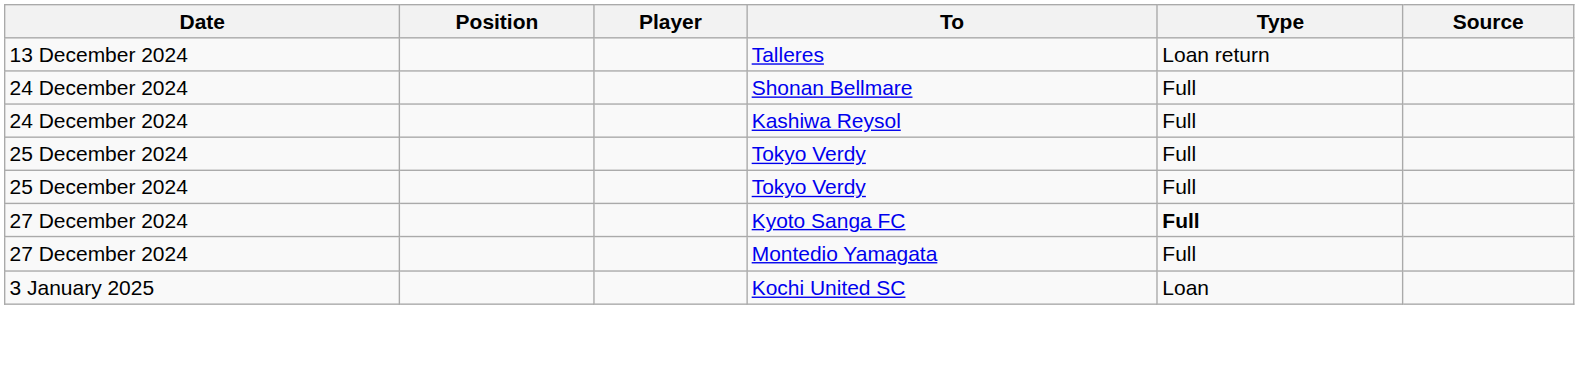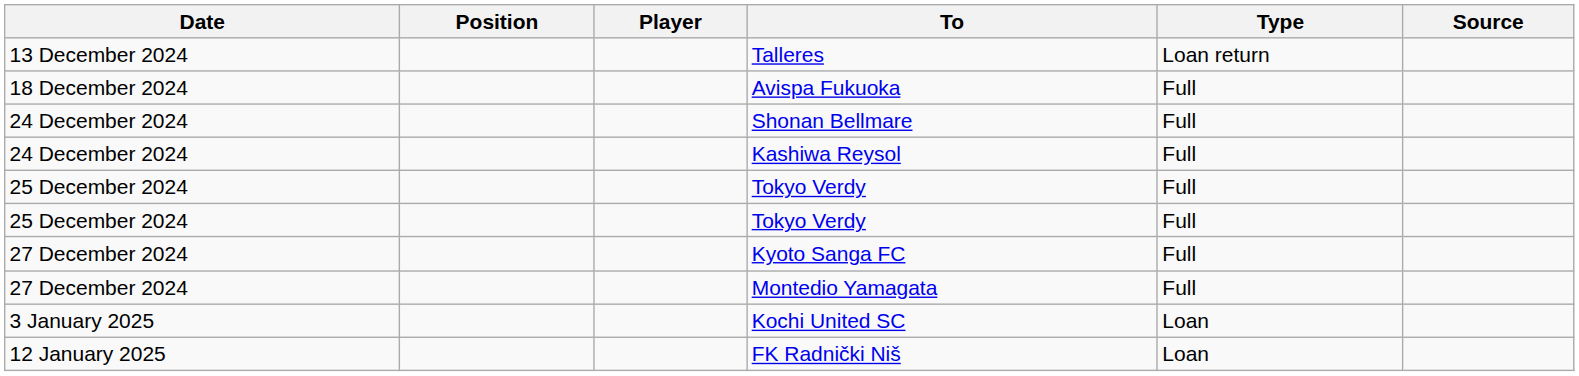+ row: 18 December 2024 | Avispa Fukuoka | Full
Kyoto Sanga FC | Type: bold -> normal
+ row: 12 January 2025 | FK Radnički Niš | Loan
